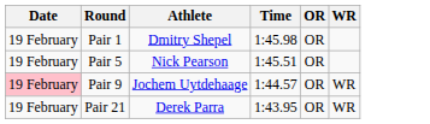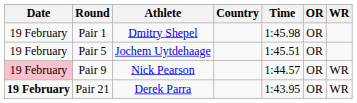+ column: Country
Pair 5 | Athlete: Nick Pearson -> Jochem Uytdehaage
Pair 9 | Athlete: Jochem Uytdehaage -> Nick Pearson
Pair 21 | Date: normal -> bold
